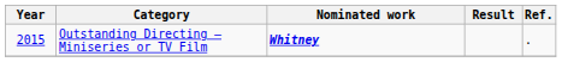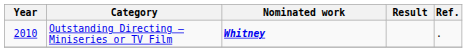Outstanding Directing – Miniseries or TV Film | Year: 2015 -> 2010
